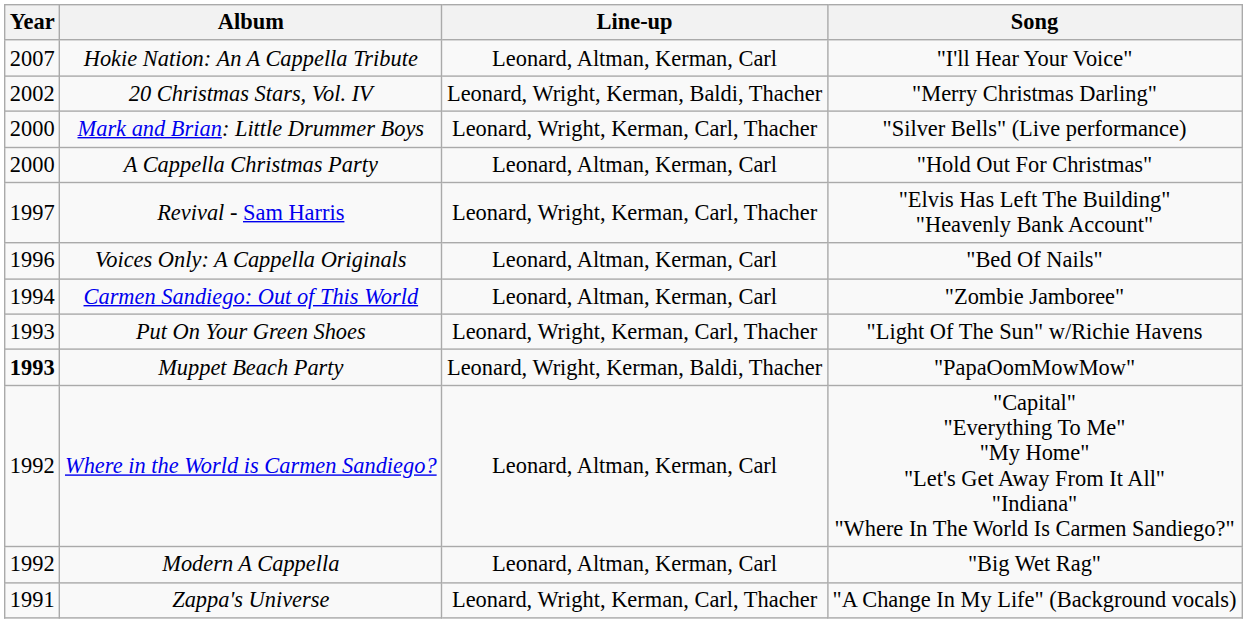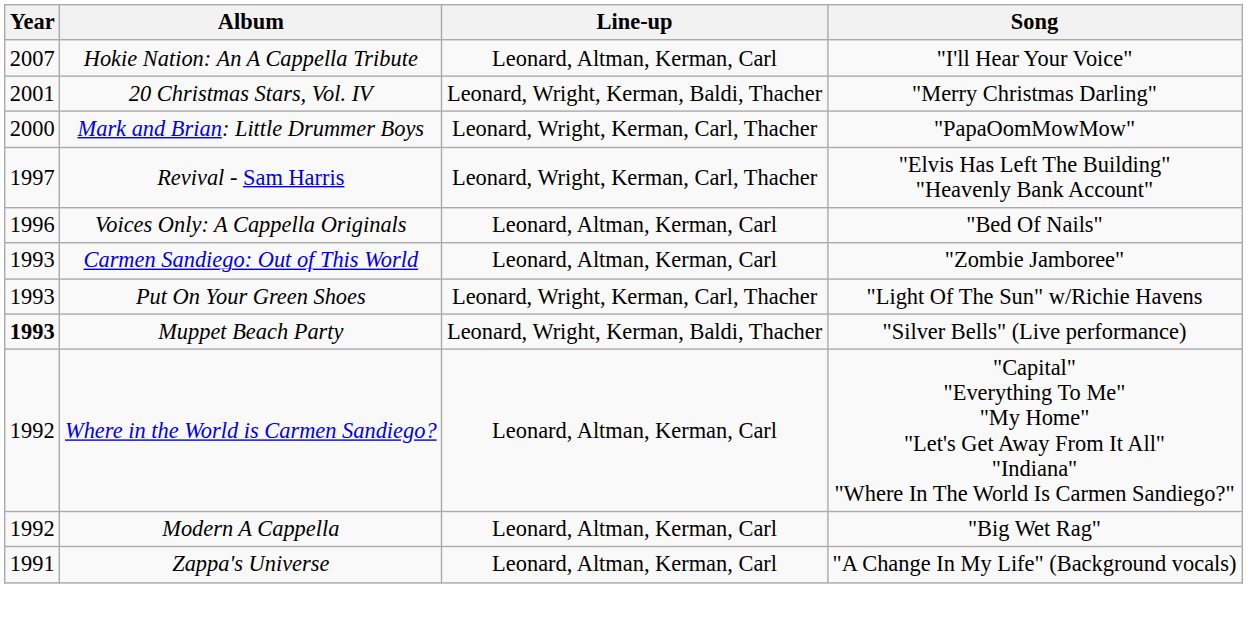20 Christmas Stars, Vol. IV | Year: 2002 -> 2001
Mark and Brian: Little Drummer Boys | Song: "Silver Bells" (Live performance) -> "PapaOomMowMow"
- row: 2000 | A Cappella Christmas Party | Leonard, Altman, Kerman, Carl | "Hold Out For Christmas"
Carmen Sandiego: Out of This World | Year: 1994 -> 1993
Muppet Beach Party | Song: "PapaOomMowMow" -> "Silver Bells" (Live performance)
Zappa's Universe | Line-up: Leonard, Wright, Kerman, Carl, Thacher -> Leonard, Altman, Kerman, Carl
